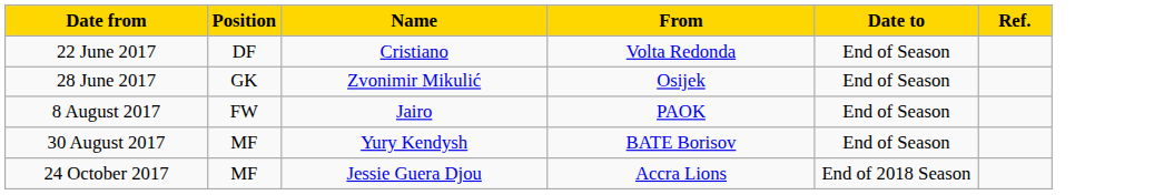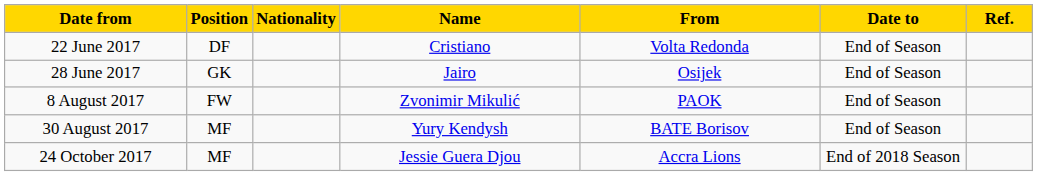+ column: Nationality
28 June 2017 | Name: Zvonimir Mikulić -> Jairo
8 August 2017 | Name: Jairo -> Zvonimir Mikulić
